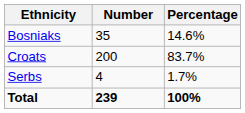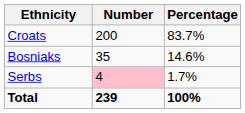rows swapped: Croats <-> Bosniaks
Serbs | Number: no background -> pink background
